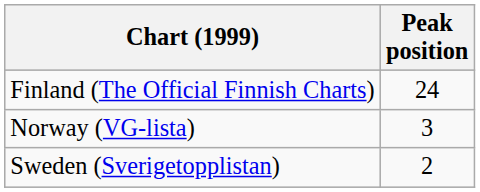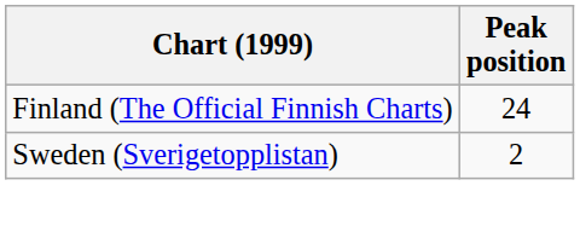- row: Norway (VG-lista) | 3
